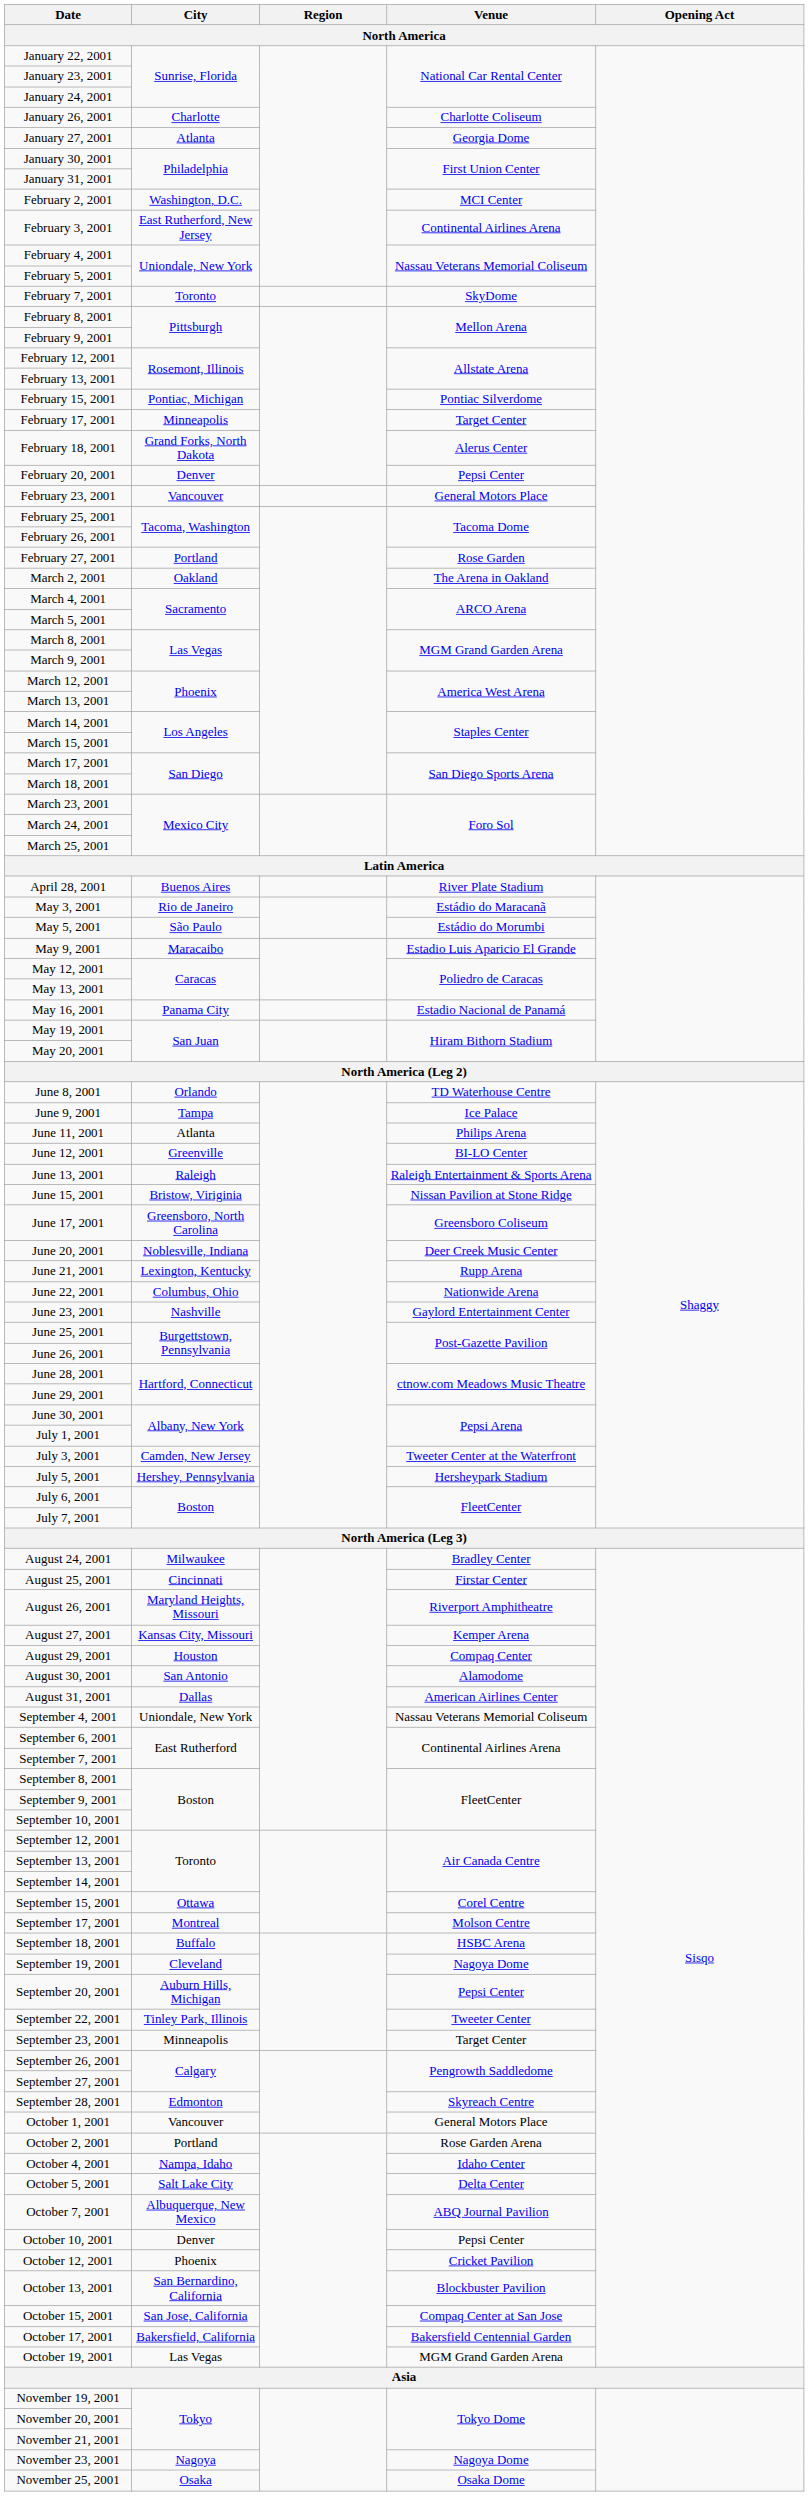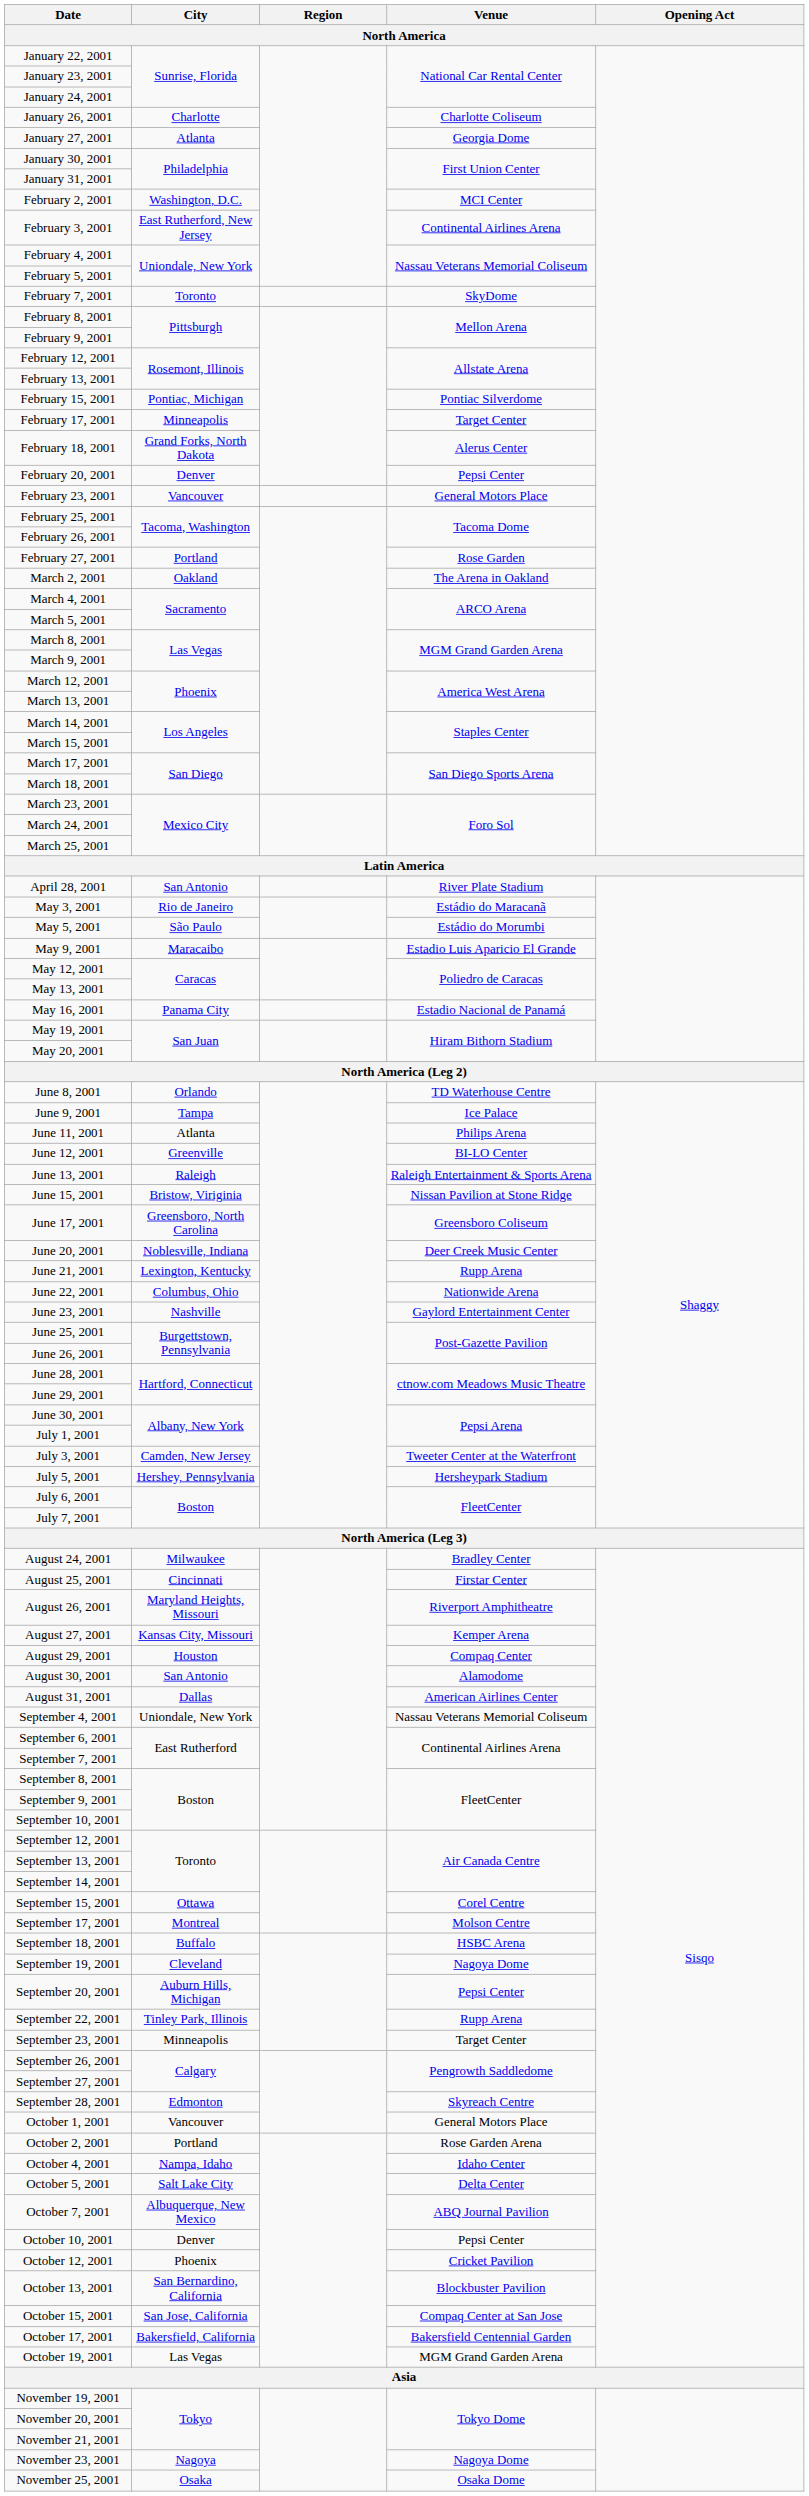April 28, 2001 | City: Buenos Aires -> San Antonio
September 22, 2001 | Venue: Tweeter Center -> Rupp Arena
